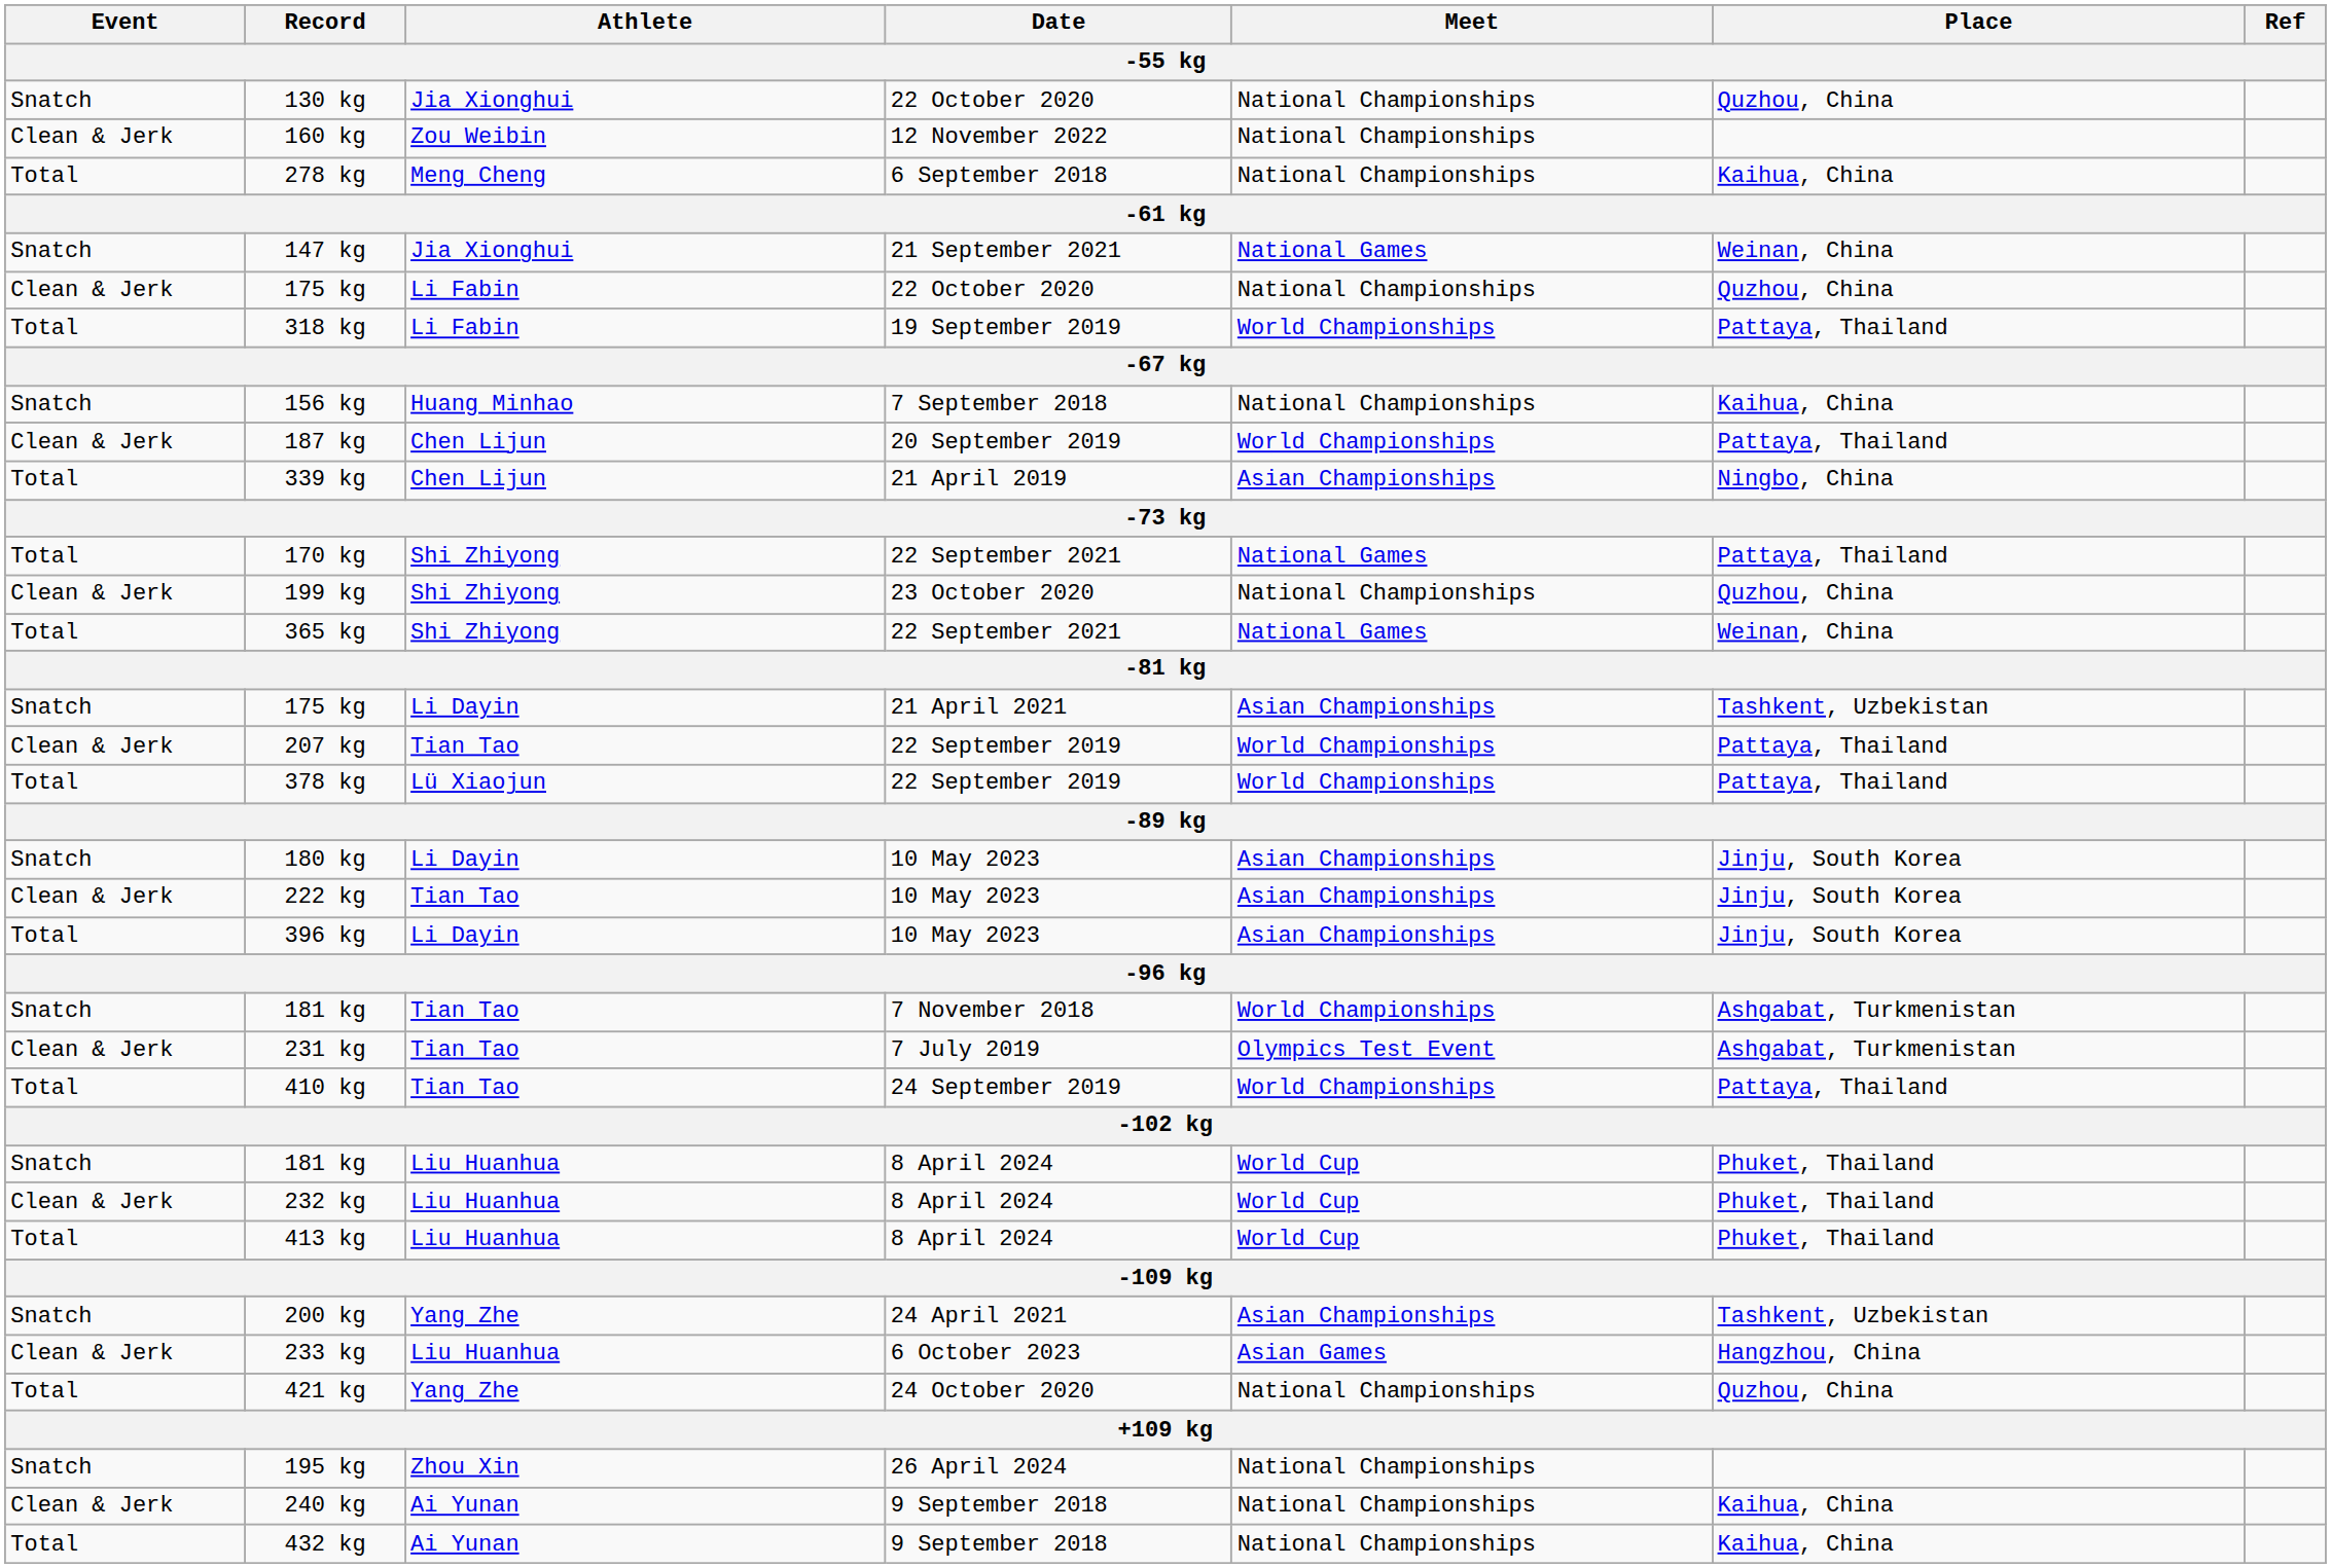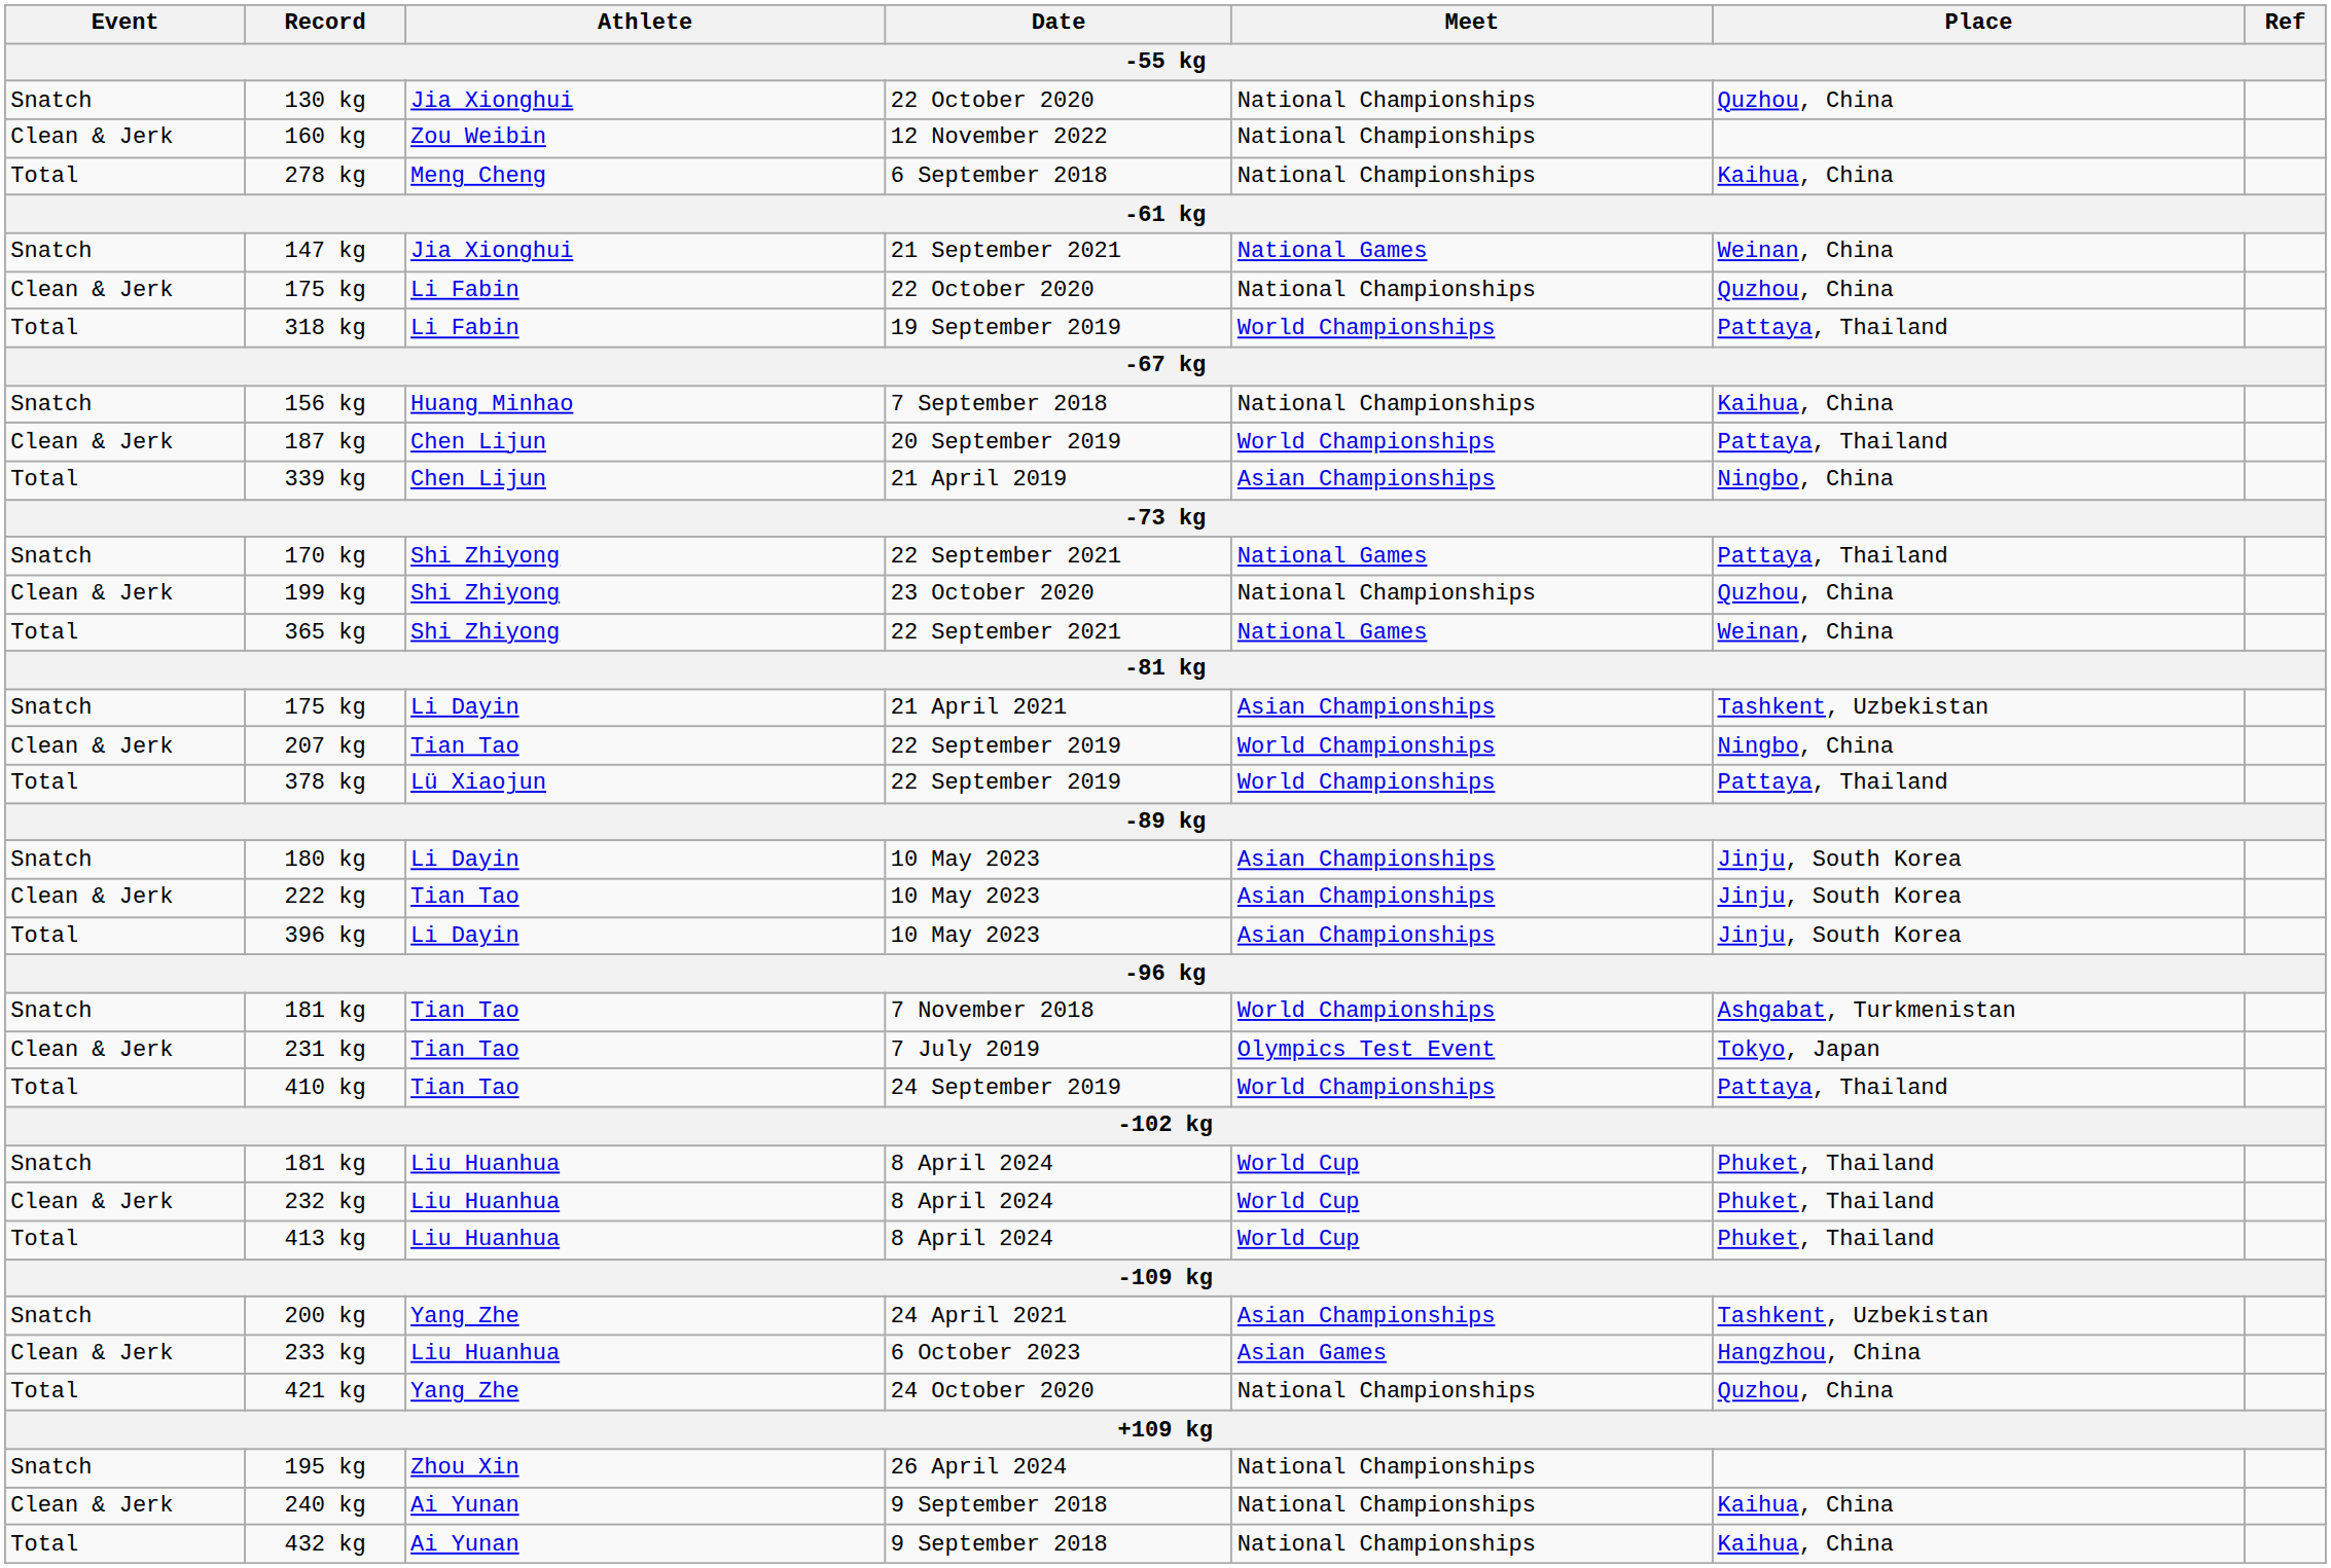170 kg | Event: Total -> Snatch
207 kg | Place: Pattaya, Thailand -> Ningbo, China
231 kg | Place: Ashgabat, Turkmenistan -> Tokyo, Japan
